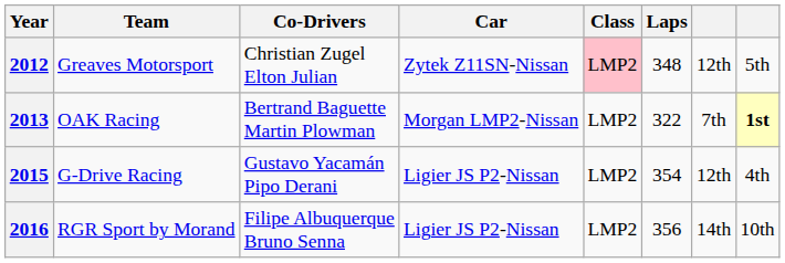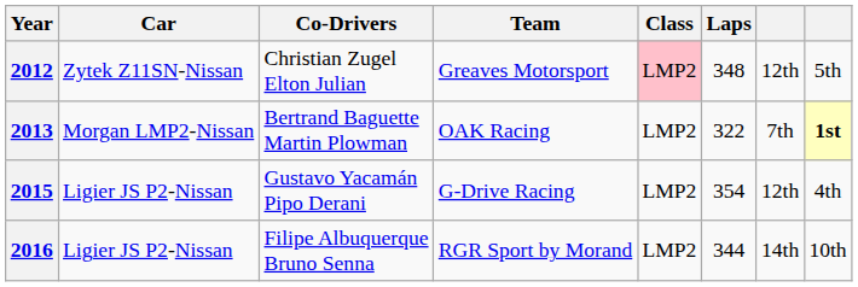columns swapped: Team <-> Car
2016 | Laps: 356 -> 344
